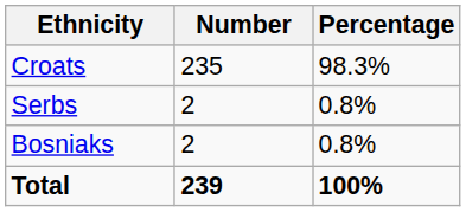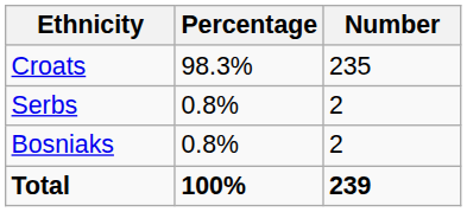columns swapped: Number <-> Percentage
